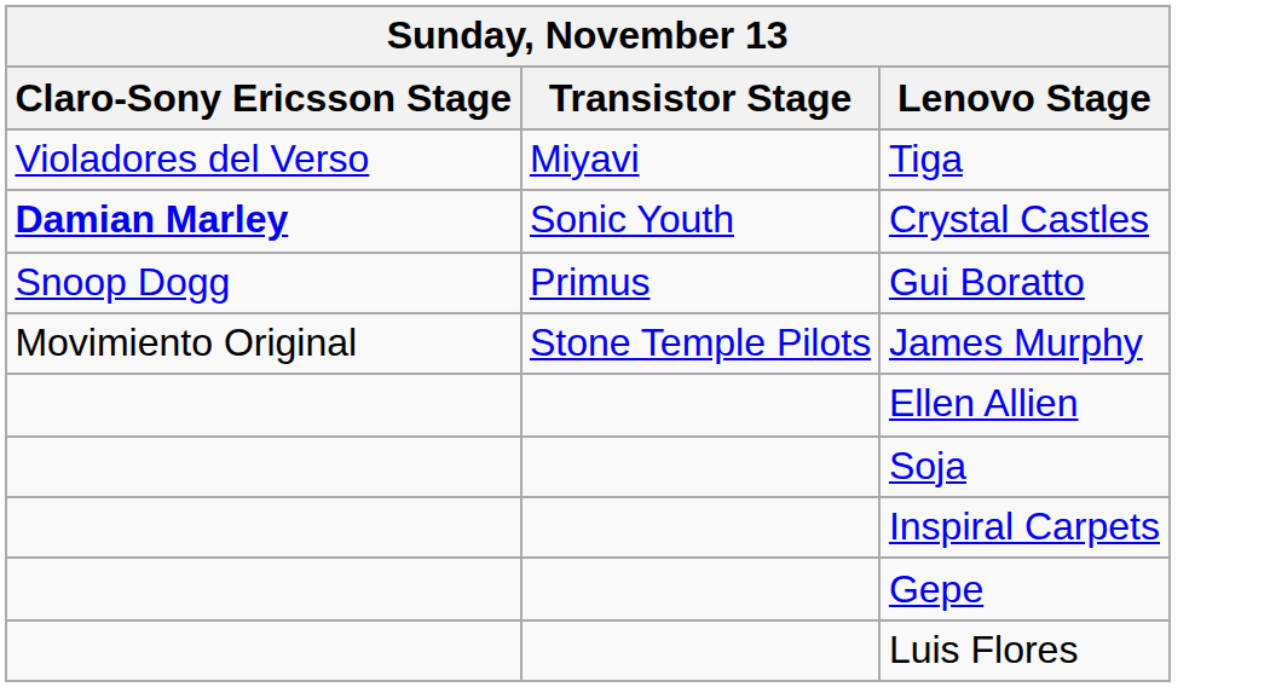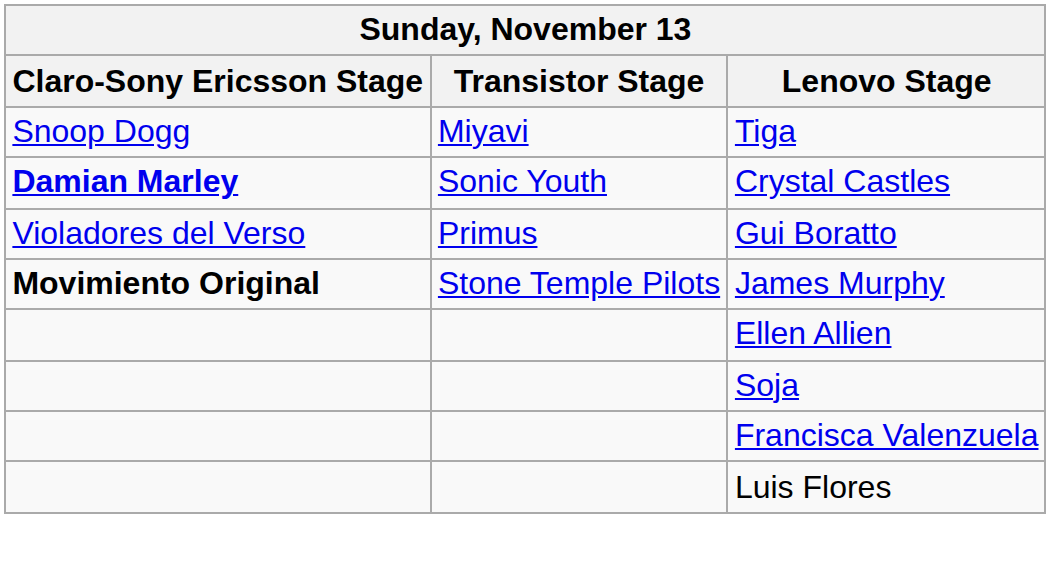Tiga | Claro-Sony Ericsson Stage: Violadores del Verso -> Snoop Dogg
Gui Boratto | Claro-Sony Ericsson Stage: Snoop Dogg -> Violadores del Verso
James Murphy | Claro-Sony Ericsson Stage: normal -> bold
- row: Inspiral Carpets
+ row: Francisca Valenzuela
- row: Gepe
